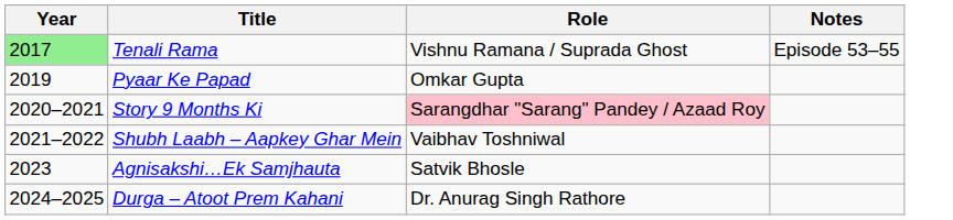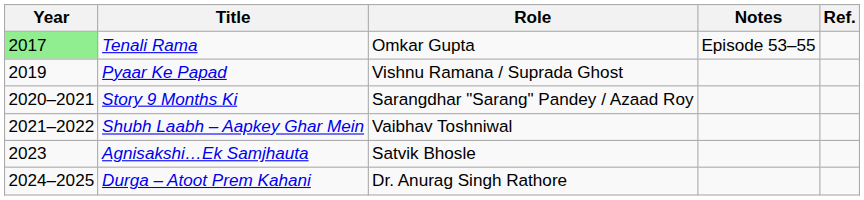+ column: Ref.
Tenali Rama | Role: Vishnu Ramana / Suprada Ghost -> Omkar Gupta
Pyaar Ke Papad | Role: Omkar Gupta -> Vishnu Ramana / Suprada Ghost
Story 9 Months Ki | Role: pink background -> no background
